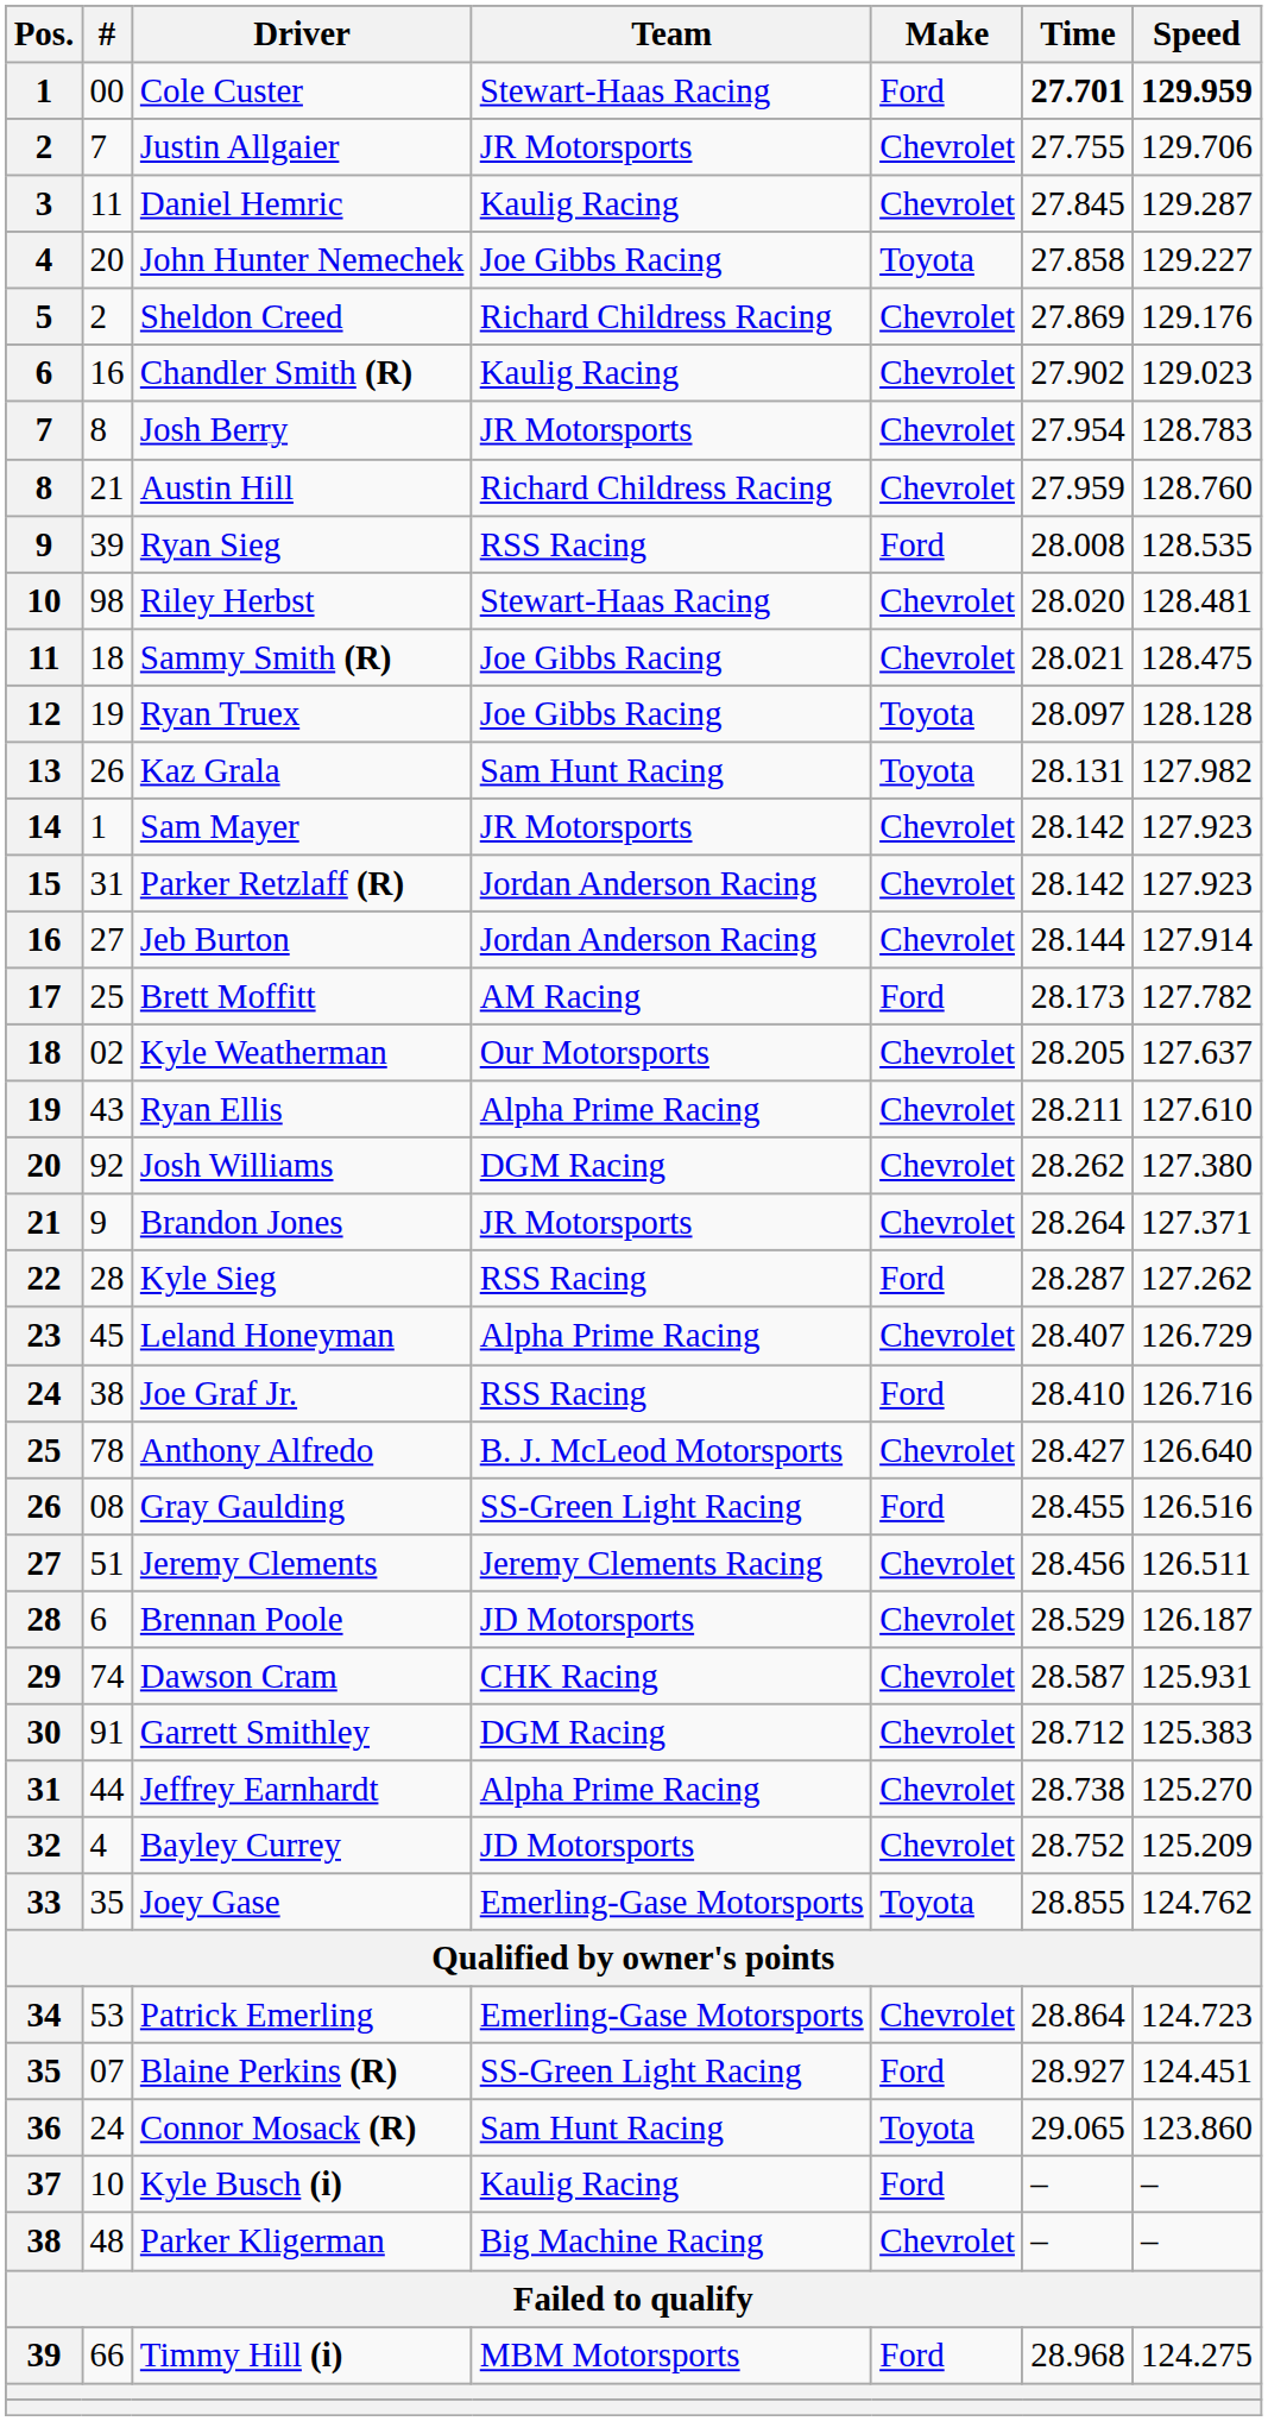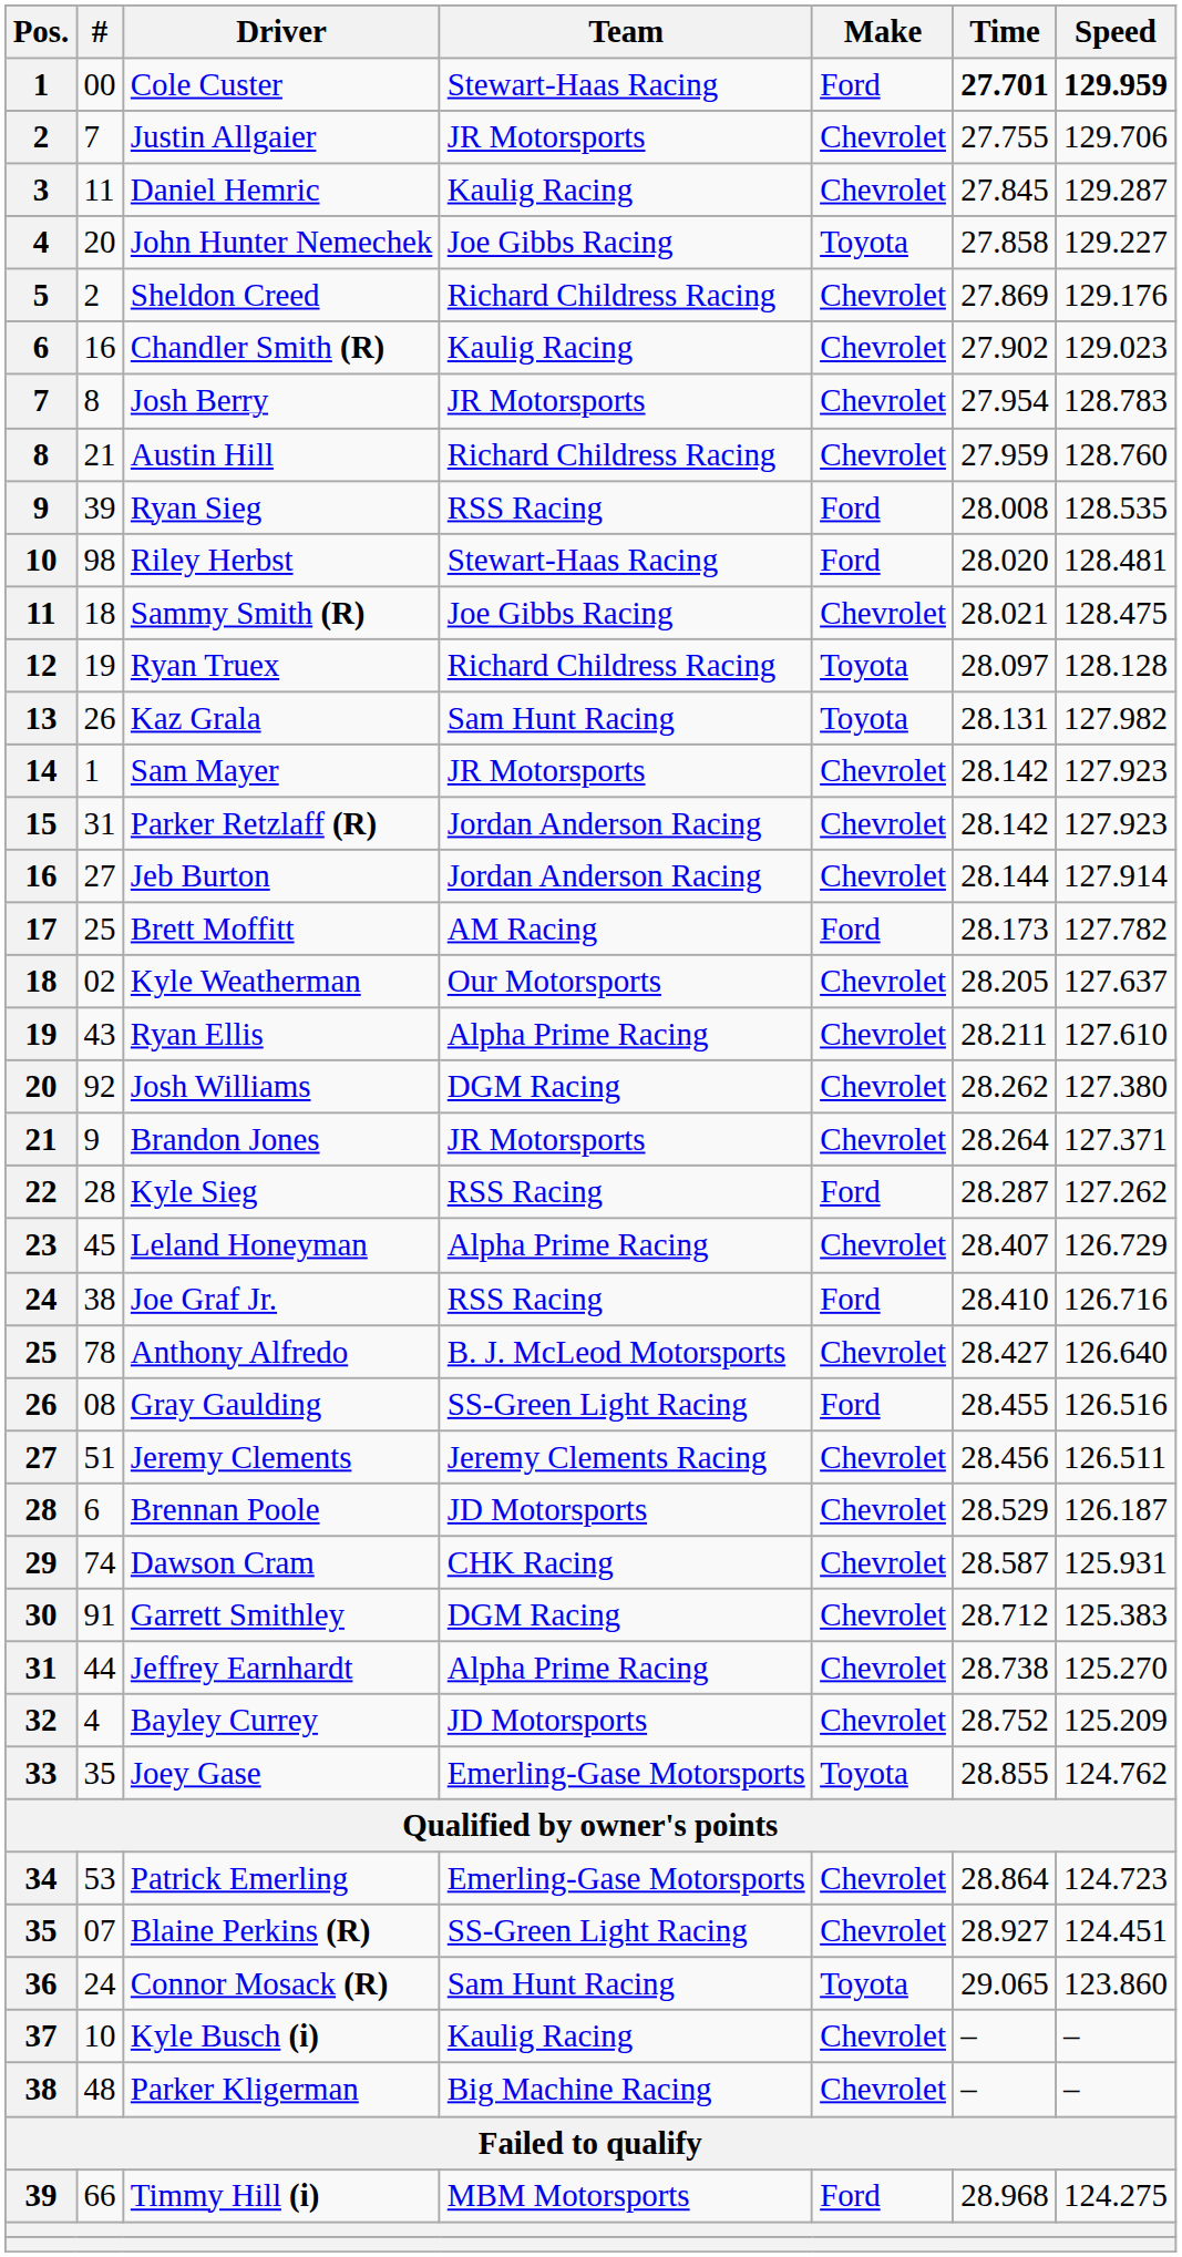Riley Herbst | Make: Chevrolet -> Ford
Ryan Truex | Team: Joe Gibbs Racing -> Richard Childress Racing
Blaine Perkins (R) | Make: Ford -> Chevrolet
Kyle Busch (i) | Make: Ford -> Chevrolet
